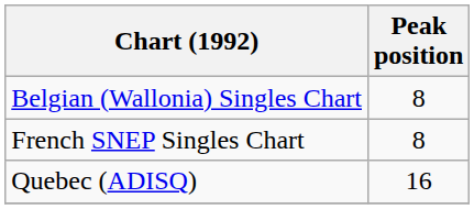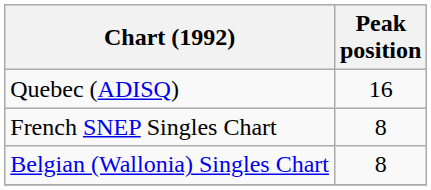rows swapped: Belgian (Wallonia) Singles Chart <-> Quebec (ADISQ)
